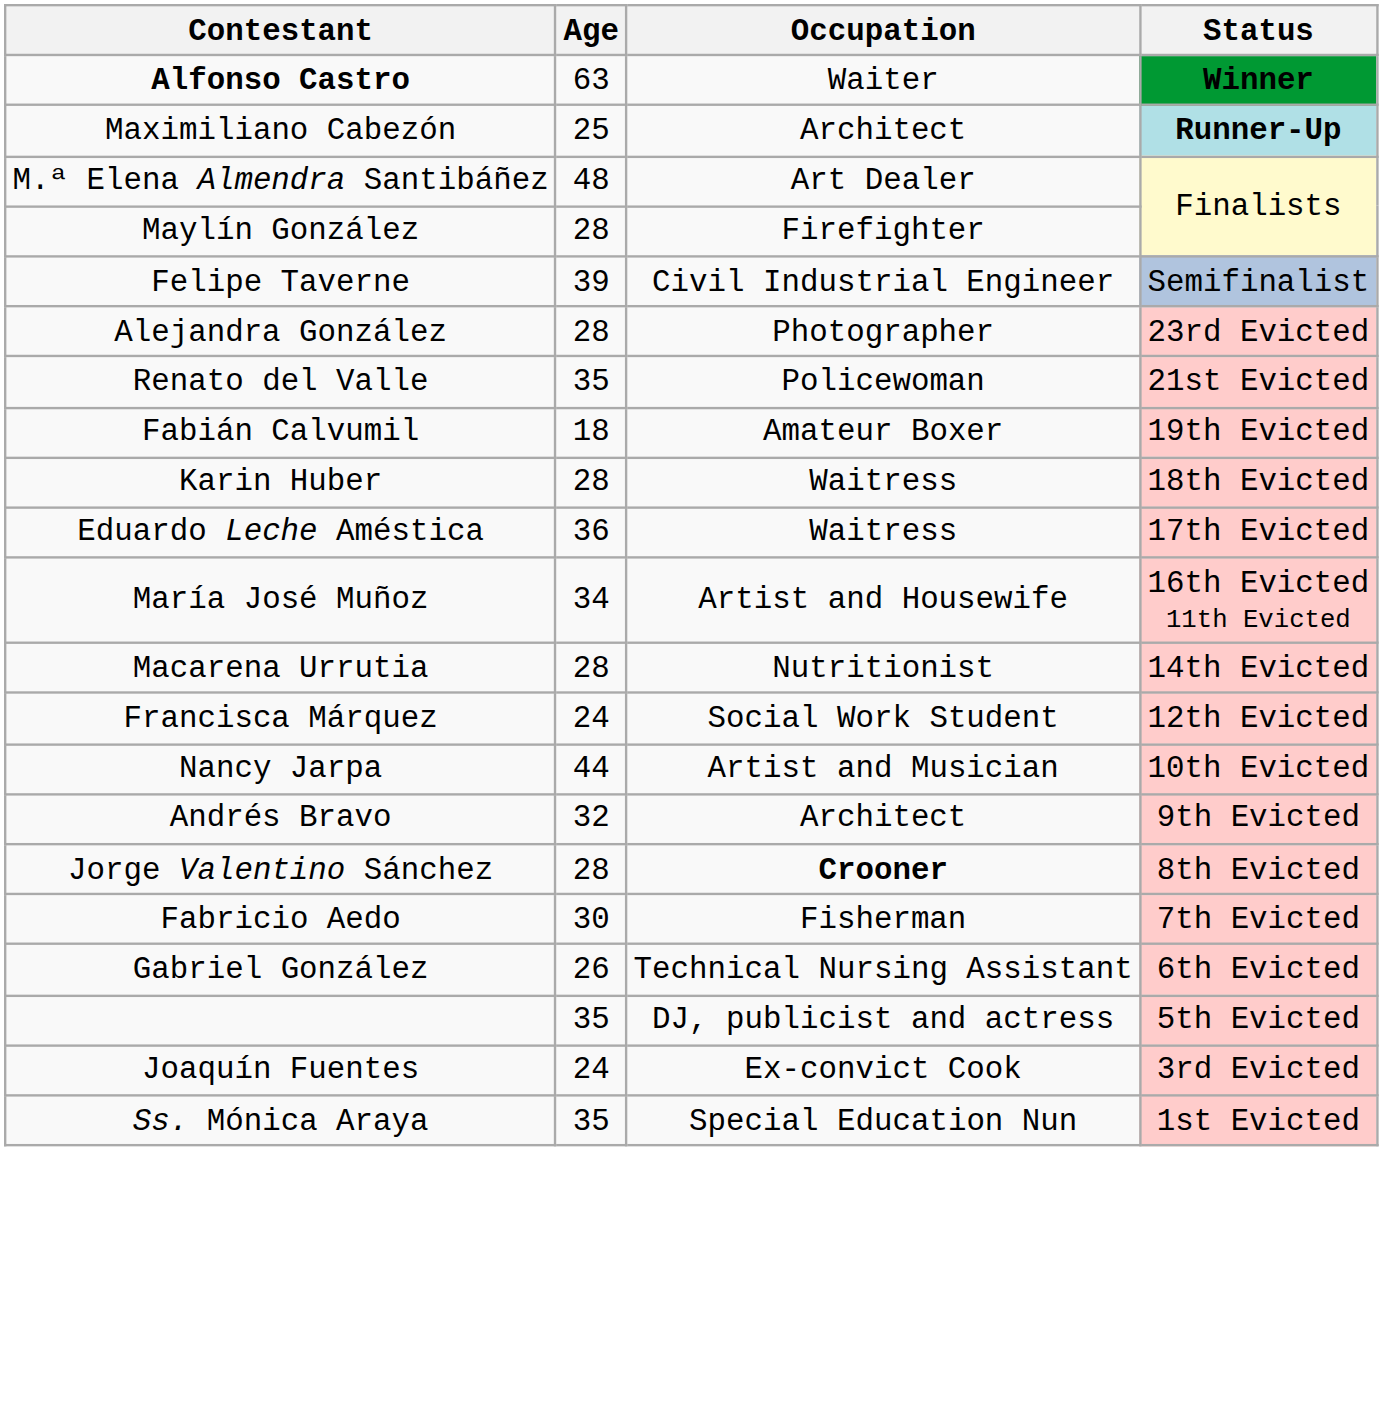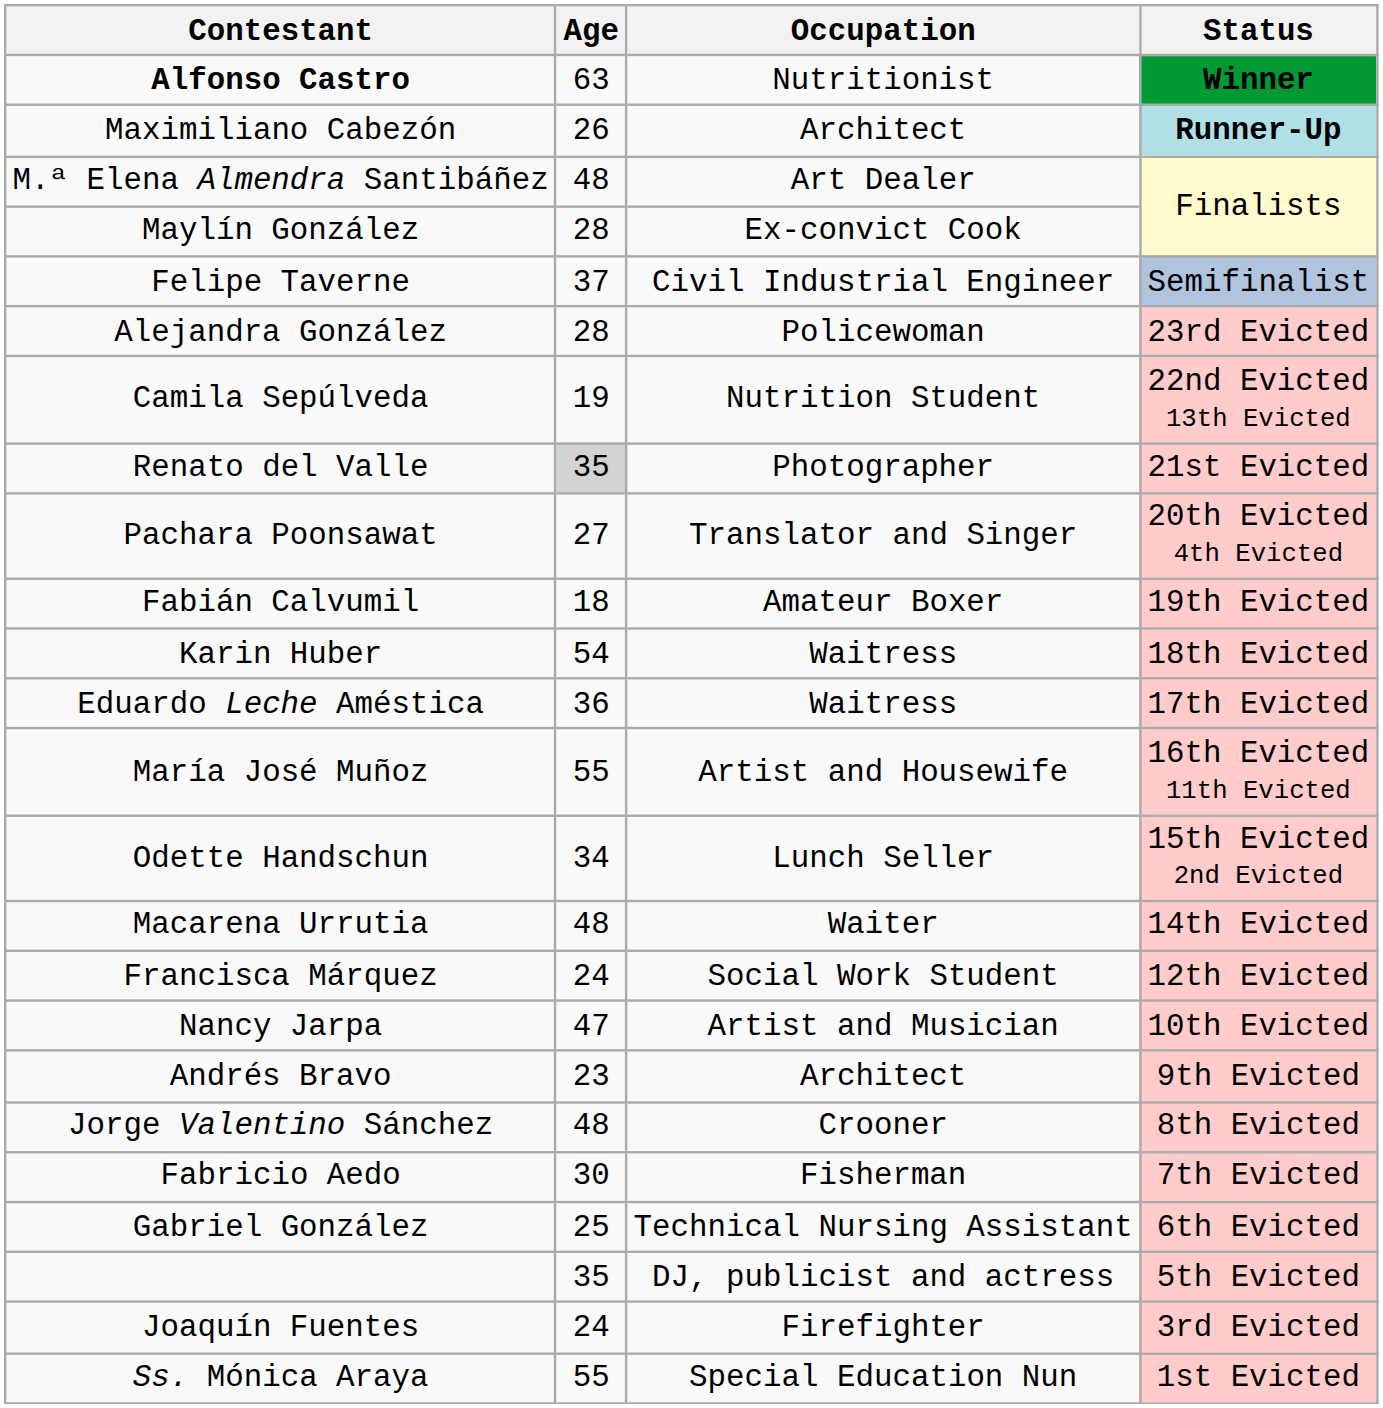Alfonso Castro | Occupation: Waiter -> Nutritionist
Maximiliano Cabezón | Age: 25 -> 26
Maylín González | Occupation: Firefighter -> Ex-convict Cook
Felipe Taverne | Age: 39 -> 37
Alejandra González | Occupation: Photographer -> Policewoman
+ row: Camila Sepúlveda | 19 | Nutrition Student | 22nd Evicted 13th Evicted
Renato del Valle | Age: no background -> lightgrey background
Renato del Valle | Occupation: Policewoman -> Photographer
+ row: Pachara Poonsawat | 27 | Translator and Singer | 20th Evicted 4th Evicted
Karin Huber | Age: 28 -> 54
María José Muñoz | Age: 34 -> 55
+ row: Odette Handschun | 34 | Lunch Seller | 15th Evicted 2nd Evicted
Macarena Urrutia | Age: 28 -> 48
Macarena Urrutia | Occupation: Nutritionist -> Waiter
Nancy Jarpa | Age: 44 -> 47
Andrés Bravo | Age: 32 -> 23
Jorge Valentino Sánchez | Age: 28 -> 48
Jorge Valentino Sánchez | Occupation: bold -> normal
Gabriel González | Age: 26 -> 25
Joaquín Fuentes | Occupation: Ex-convict Cook -> Firefighter
Ss. Mónica Araya | Age: 35 -> 55
